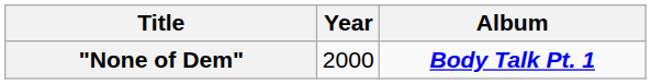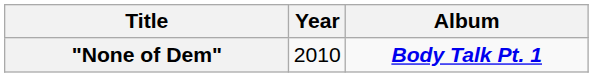"None of Dem" | Year: 2000 -> 2010
